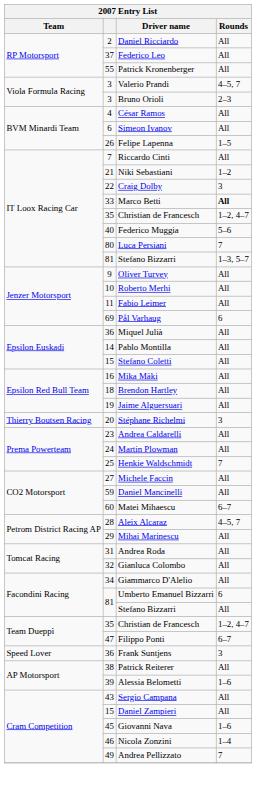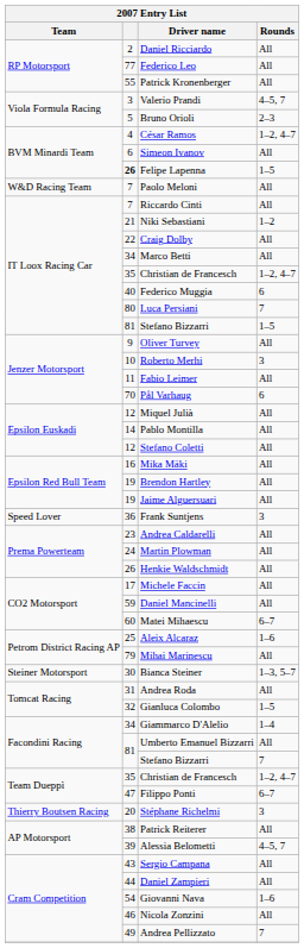Federico Leo | column 2: 37 -> 77
Bruno Orioli | column 2: 3 -> 5
César Ramos | Rounds: All -> 1–2, 4–7
Felipe Lapenna | column 2: normal -> bold
+ row: W&D Racing Team | 7 | Paolo Meloni | All
Craig Dolby | Rounds: 3 -> All
Marco Betti | column 2: 33 -> 34
Marco Betti | Rounds: bold -> normal
Federico Muggia | Rounds: 5–6 -> 6
IT Loox Racing Car / Stefano Bizzarri | Rounds: 1–3, 5–7 -> 1–5
Roberto Merhi | Rounds: All -> 3
Pål Varhaug | column 2: 69 -> 70
Miquel Julià | column 2: 36 -> 12
Stefano Coletti | column 2: 15 -> 12
Brendon Hartley | column 2: 18 -> 19
rows swapped: Stéphane Richelmi <-> Frank Suntjens
Henkie Waldschmidt | column 2: 25 -> 26
Henkie Waldschmidt | Rounds: 7 -> All
Michele Faccin | column 2: 27 -> 17
Aleix Alcaraz | column 2: 28 -> 25
Aleix Alcaraz | Rounds: 4–5, 7 -> 1–6
Mihai Marinescu | column 2: 29 -> 79
+ row: Steiner Motorsport | 30 | Bianca Steiner | 1–3, 5–7
Gianluca Colombo | Rounds: All -> 1–5
Giammarco D'Alelio | Rounds: All -> 1–4
Umberto Emanuel Bizzarri | Rounds: 6 -> All
Facondini Racing / Stefano Bizzarri | Rounds: All -> 7
Alessia Belometti | Rounds: 1–6 -> 4–5, 7
Daniel Zampieri | column 2: 15 -> 44
Giovanni Nava | column 2: 45 -> 54
Nicola Zonzini | Rounds: 1–4 -> All
